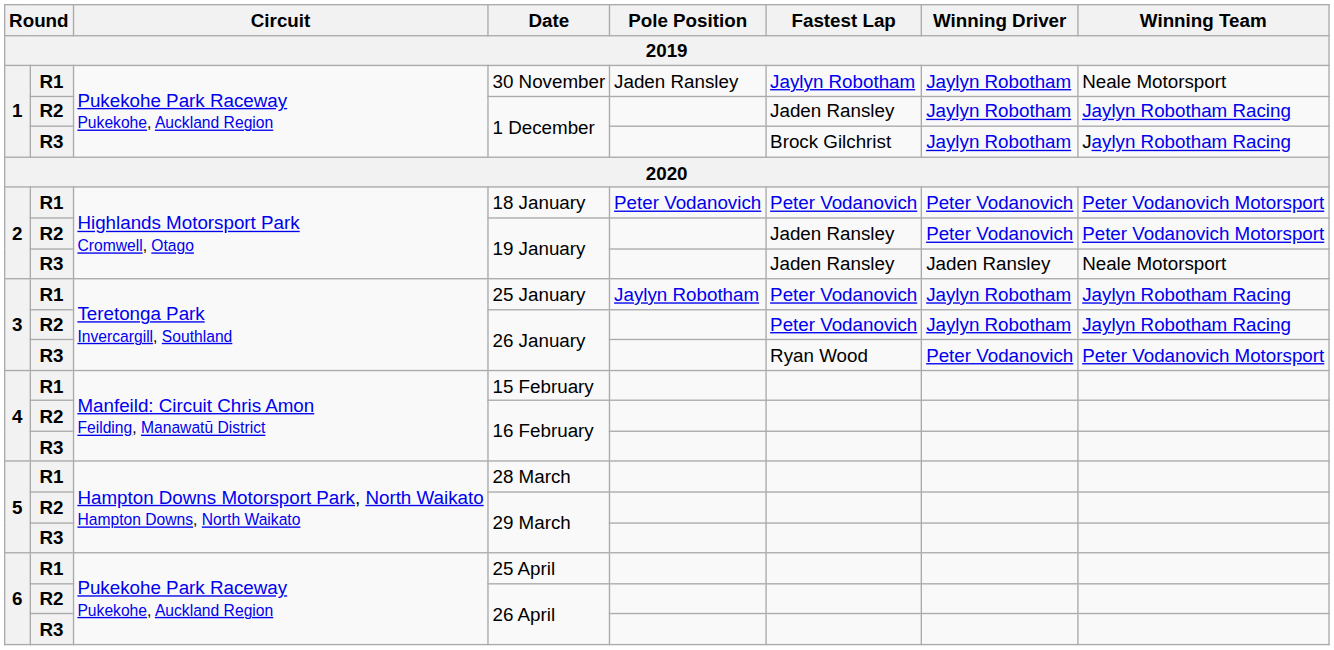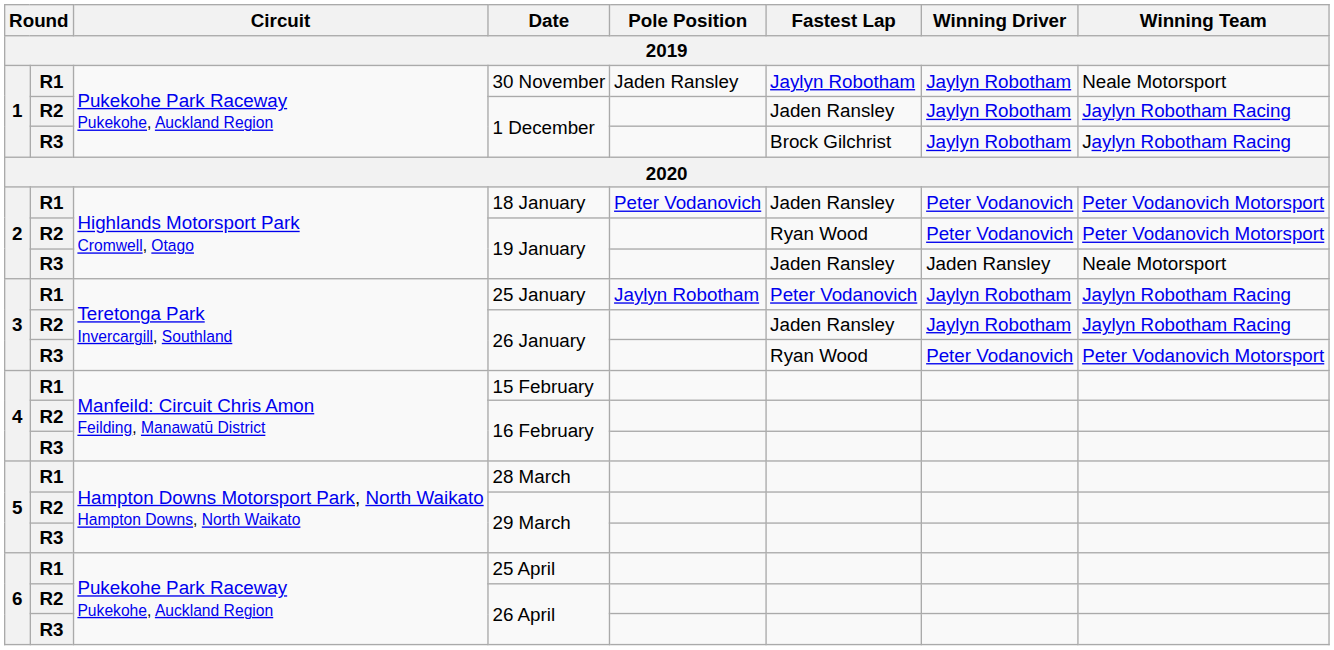18 January | Fastest Lap: Peter Vodanovich -> Jaden Ransley
R2 / 19 January | Fastest Lap: Jaden Ransley -> Ryan Wood
R2 / 26 January | Fastest Lap: Peter Vodanovich -> Jaden Ransley
